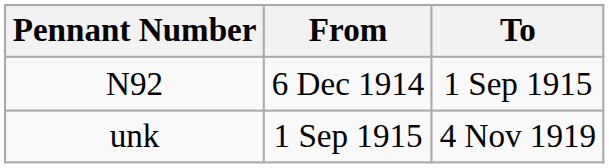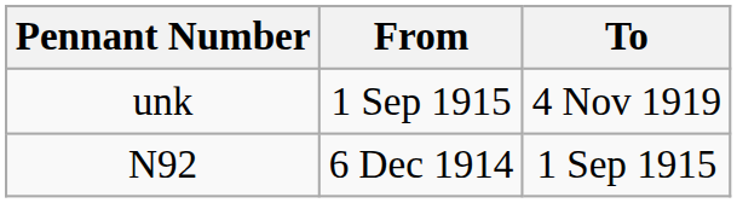rows swapped: N92 <-> unk
